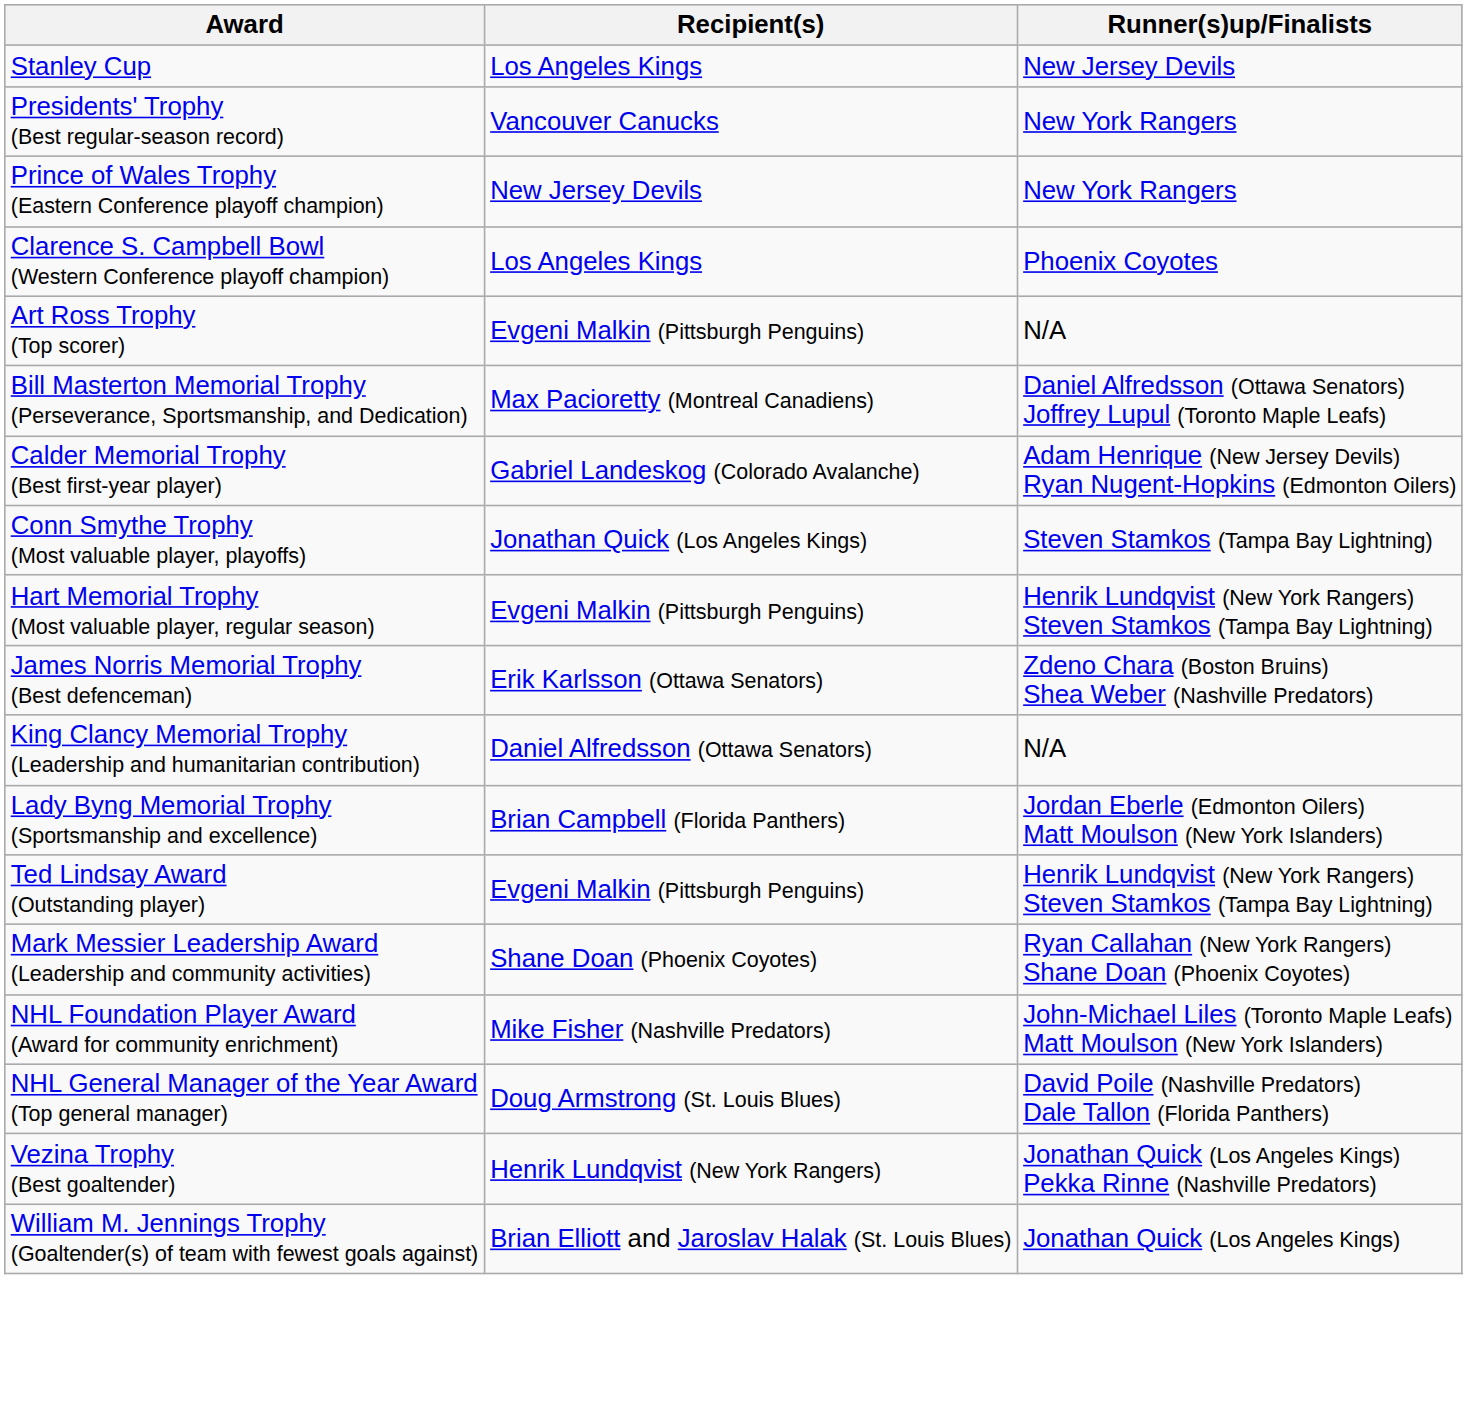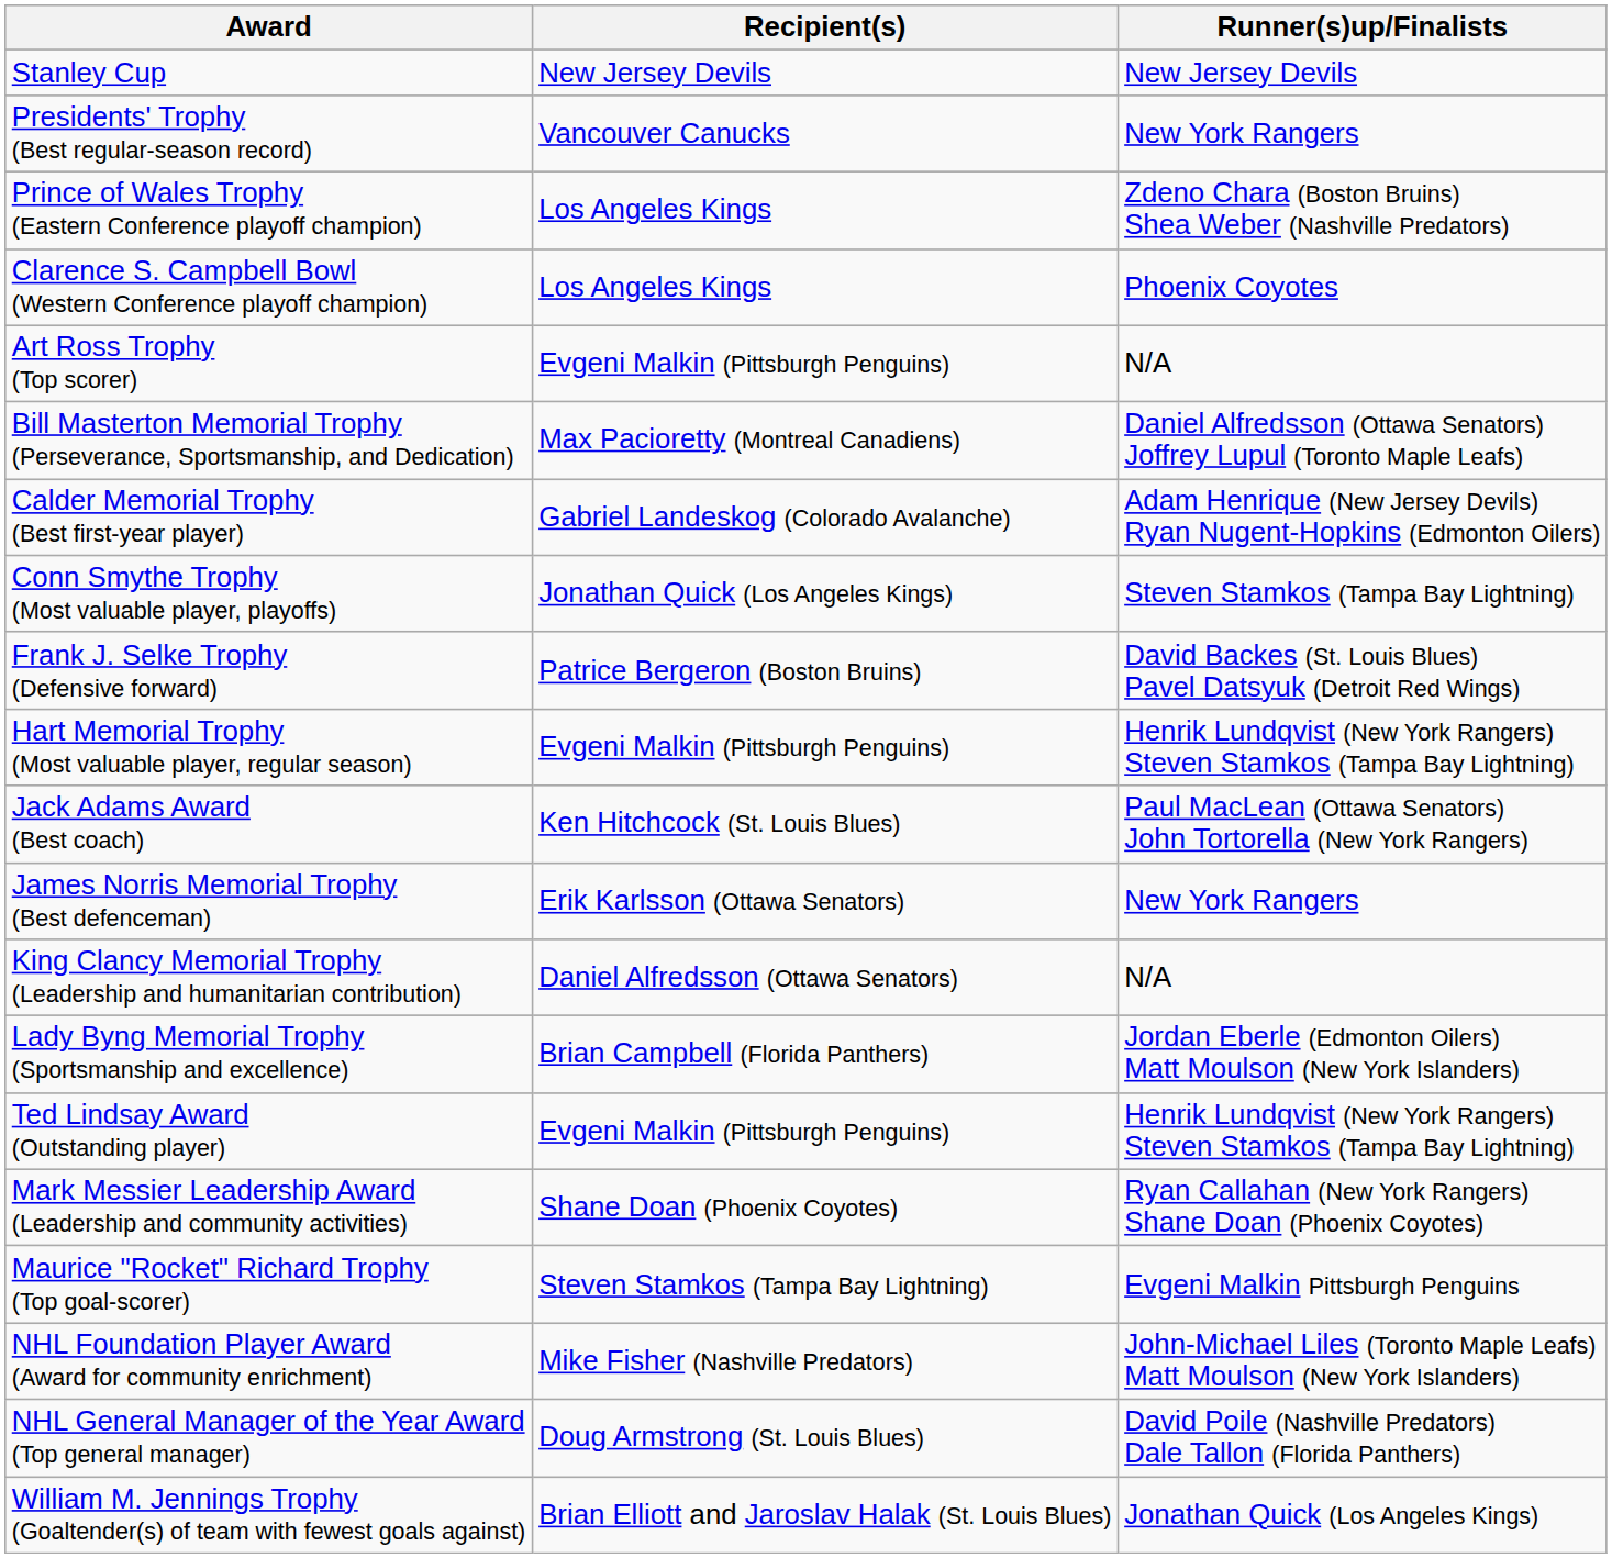Stanley Cup | Recipient(s): Los Angeles Kings -> New Jersey Devils
Prince of Wales Trophy (Eastern Conference playoff champion) | Recipient(s): New Jersey Devils -> Los Angeles Kings
Prince of Wales Trophy (Eastern Conference playoff champion) | Runner(s)up/Finalists: New York Rangers -> Zdeno Chara (Boston Bruins) Shea Weber (Nashville Predators)
+ row: Frank J. Selke Trophy (Defensive forward) | Patrice Bergeron (Boston Bruins) | David Backes (St. Louis Blues) Pavel Datsyuk (Detroit Red Wings)
+ row: Jack Adams Award (Best coach) | Ken Hitchcock (St. Louis Blues) | Paul MacLean (Ottawa Senators) John Tortorella (New York Rangers)
James Norris Memorial Trophy (Best defenceman) | Runner(s)up/Finalists: Zdeno Chara (Boston Bruins) Shea Weber (Nashville Predators) -> New York Rangers
+ row: Maurice "Rocket" Richard Trophy (Top goal-scorer) | Steven Stamkos (Tampa Bay Lightning) | Evgeni Malkin Pittsburgh Penguins
- row: Vezina Trophy (Best goaltender) | Henrik Lundqvist (New York Rangers) | Jonathan Quick (Los Angeles Kings) Pekka Rinne (Nashville Predators)
